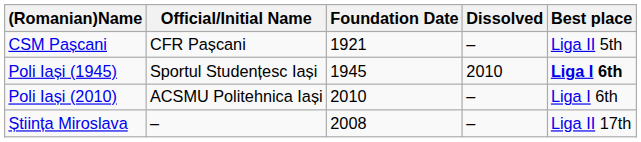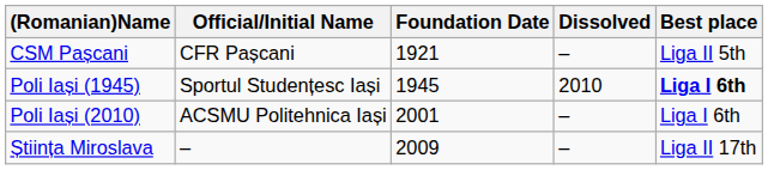Poli Iași (2010) | Foundation Date: 2010 -> 2001
Știința Miroslava | Foundation Date: 2008 -> 2009
